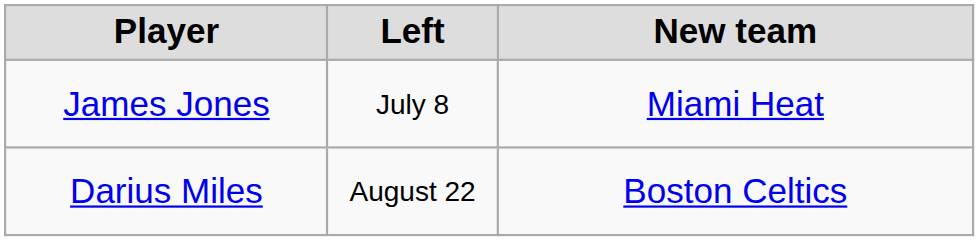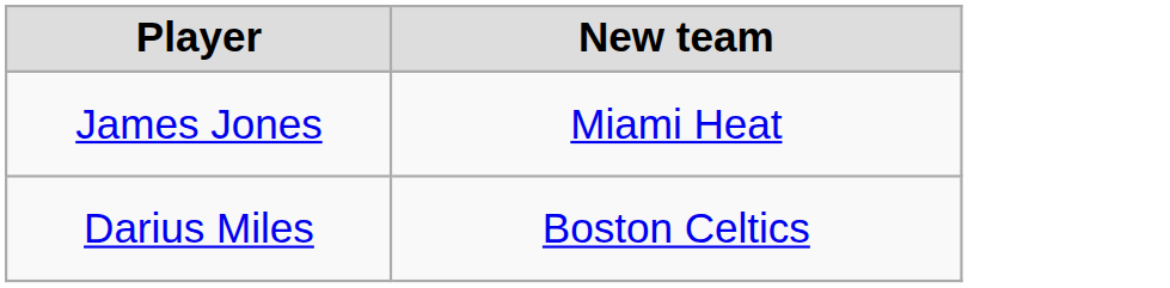- column: Left | July 8 | August 22
